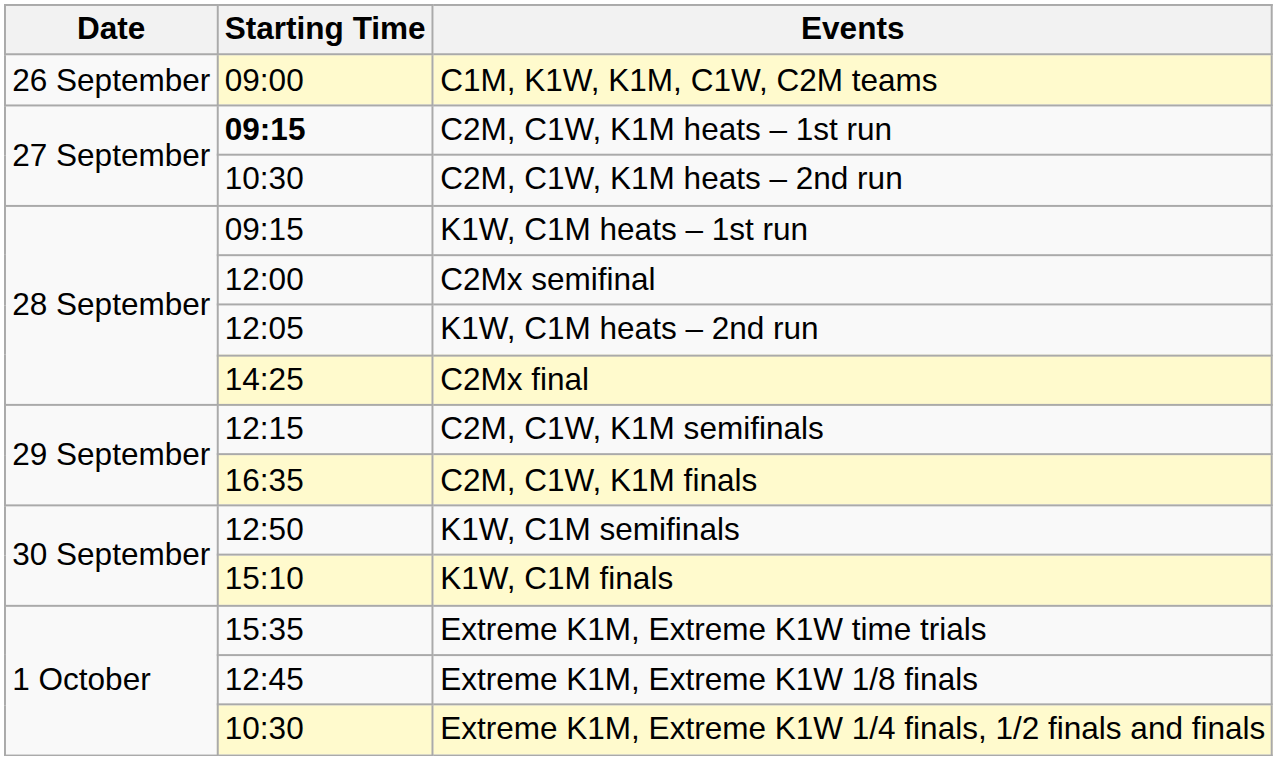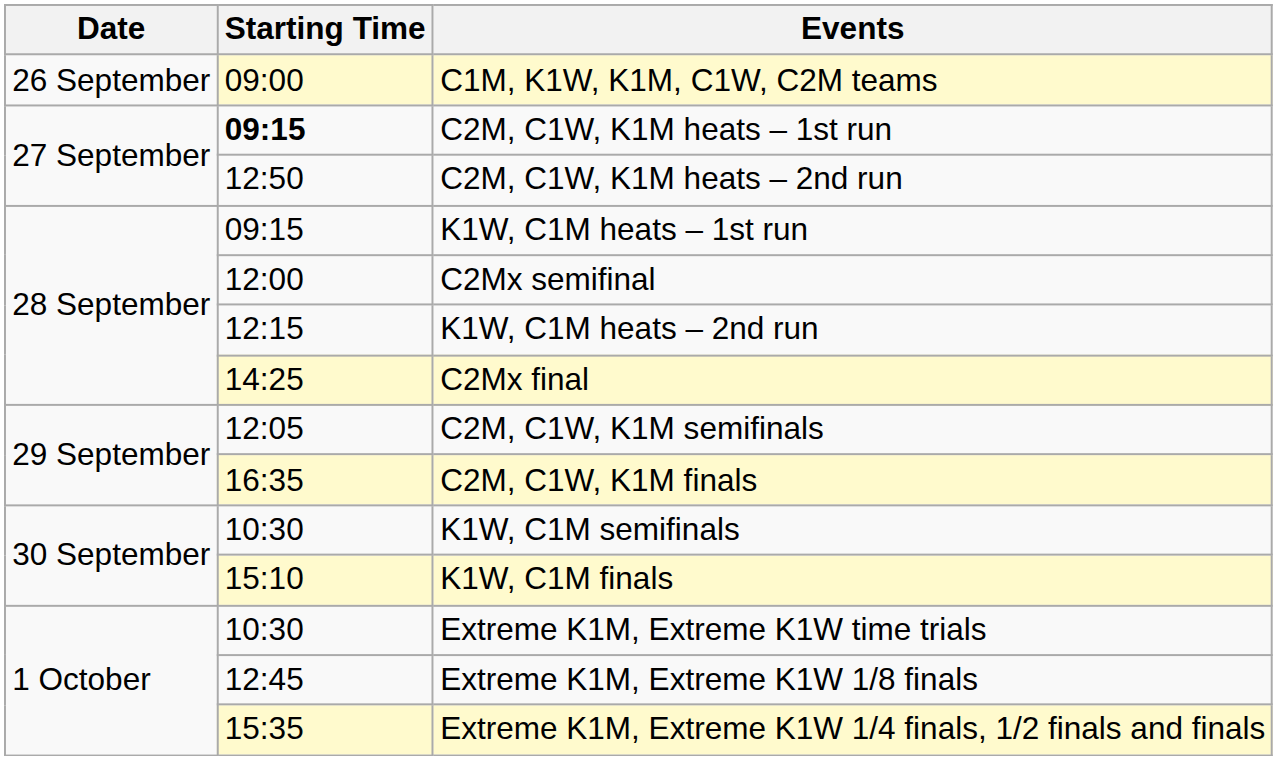C2M, C1W, K1M heats – 2nd run | Starting Time: 10:30 -> 12:50
K1W, C1M heats – 2nd run | Starting Time: 12:05 -> 12:15
C2M, C1W, K1M semifinals | Starting Time: 12:15 -> 12:05
K1W, C1M semifinals | Starting Time: 12:50 -> 10:30
Extreme K1M, Extreme K1W time trials | Starting Time: 15:35 -> 10:30
Extreme K1M, Extreme K1W 1/4 finals, 1/2 finals and finals | Starting Time: 10:30 -> 15:35
